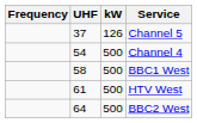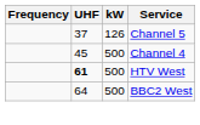Channel 4 | UHF: 54 -> 45
- row: 58 | 500 | BBC1 West
HTV West | UHF: normal -> bold
